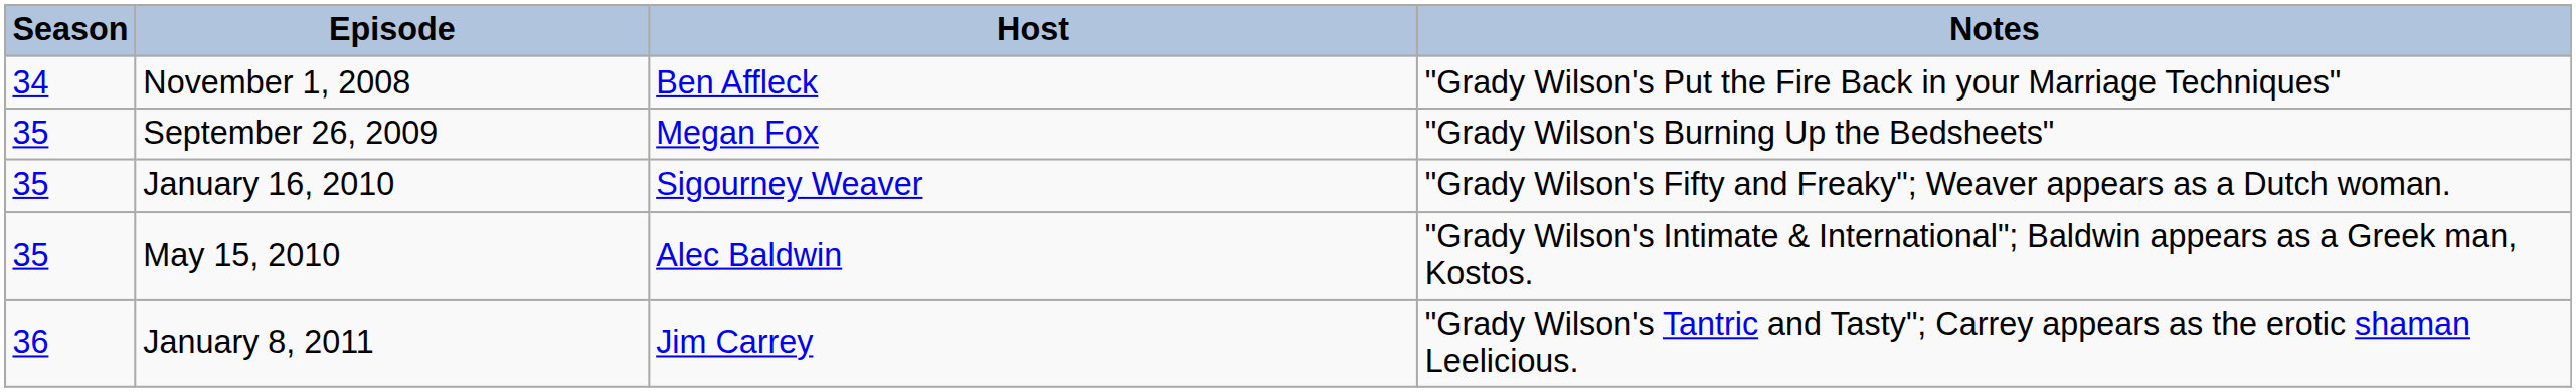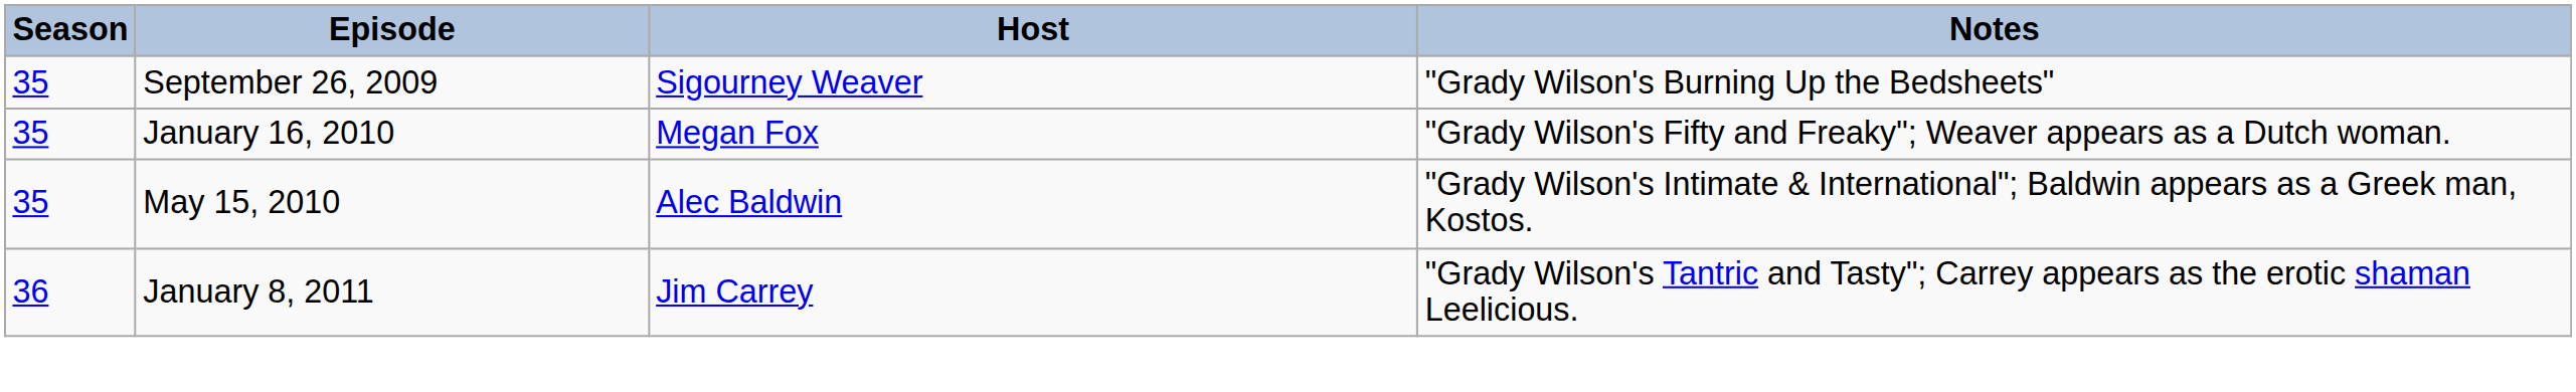- row: 34 | November 1, 2008 | Ben Affleck | "Grady Wilson's Put the Fire Back in your Marriage Techniques"
September 26, 2009 | Host: Megan Fox -> Sigourney Weaver
January 16, 2010 | Host: Sigourney Weaver -> Megan Fox
